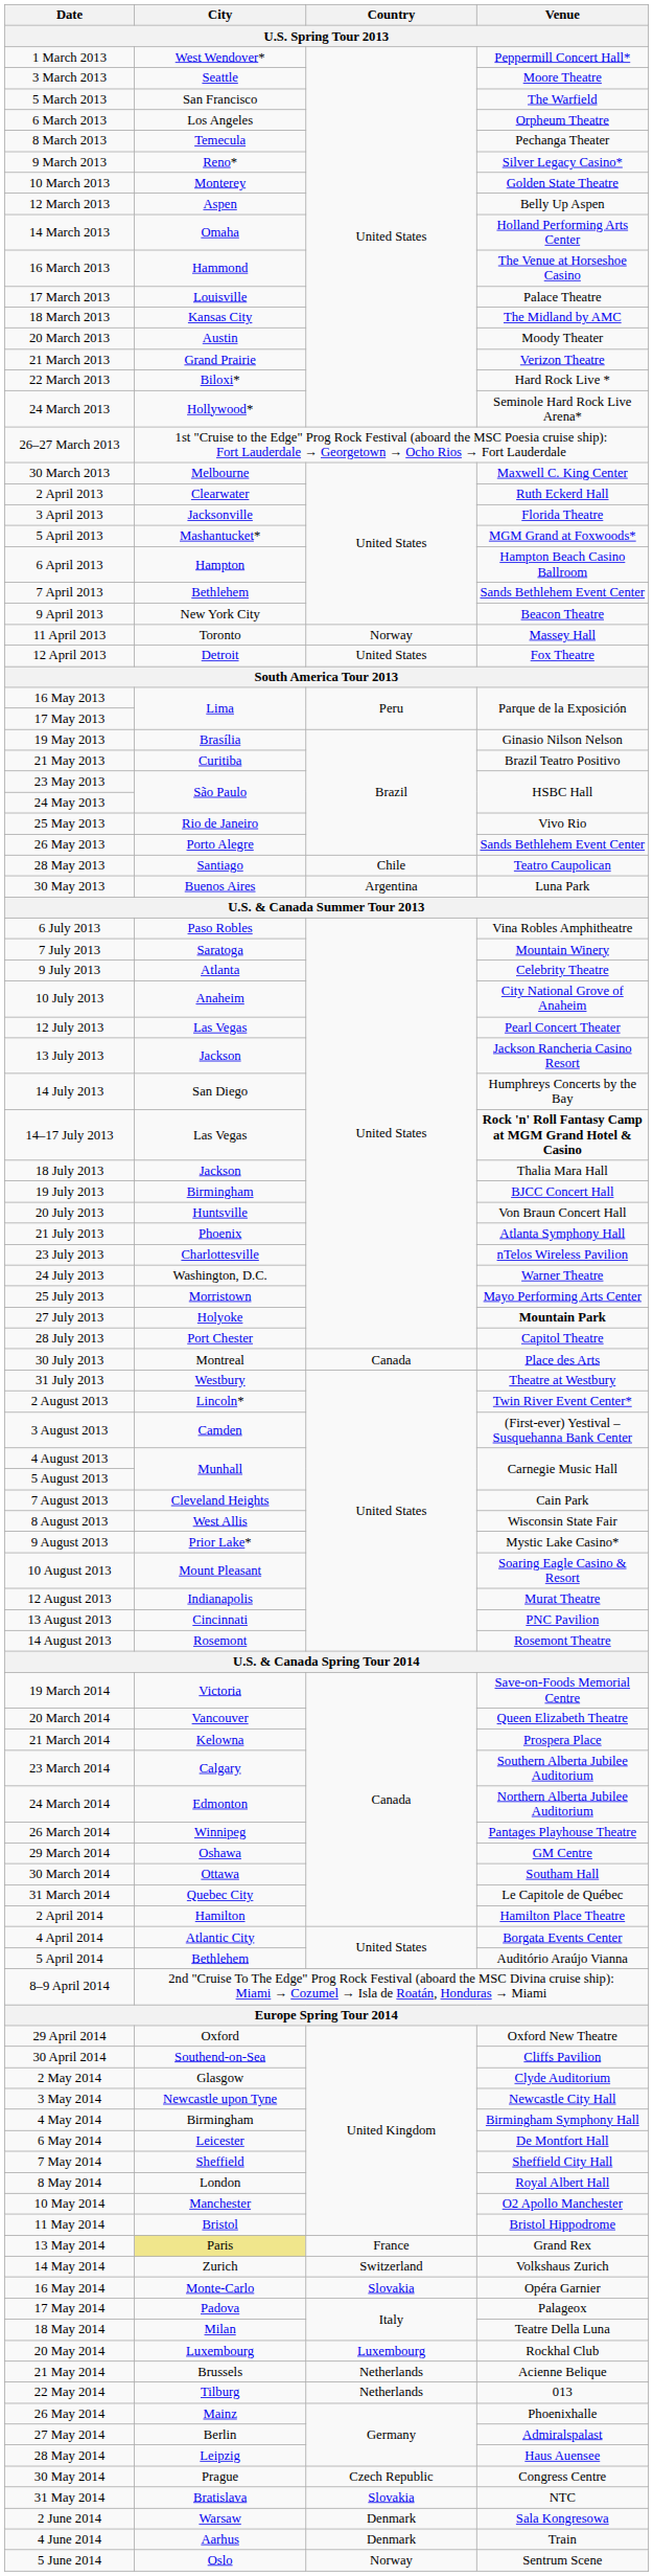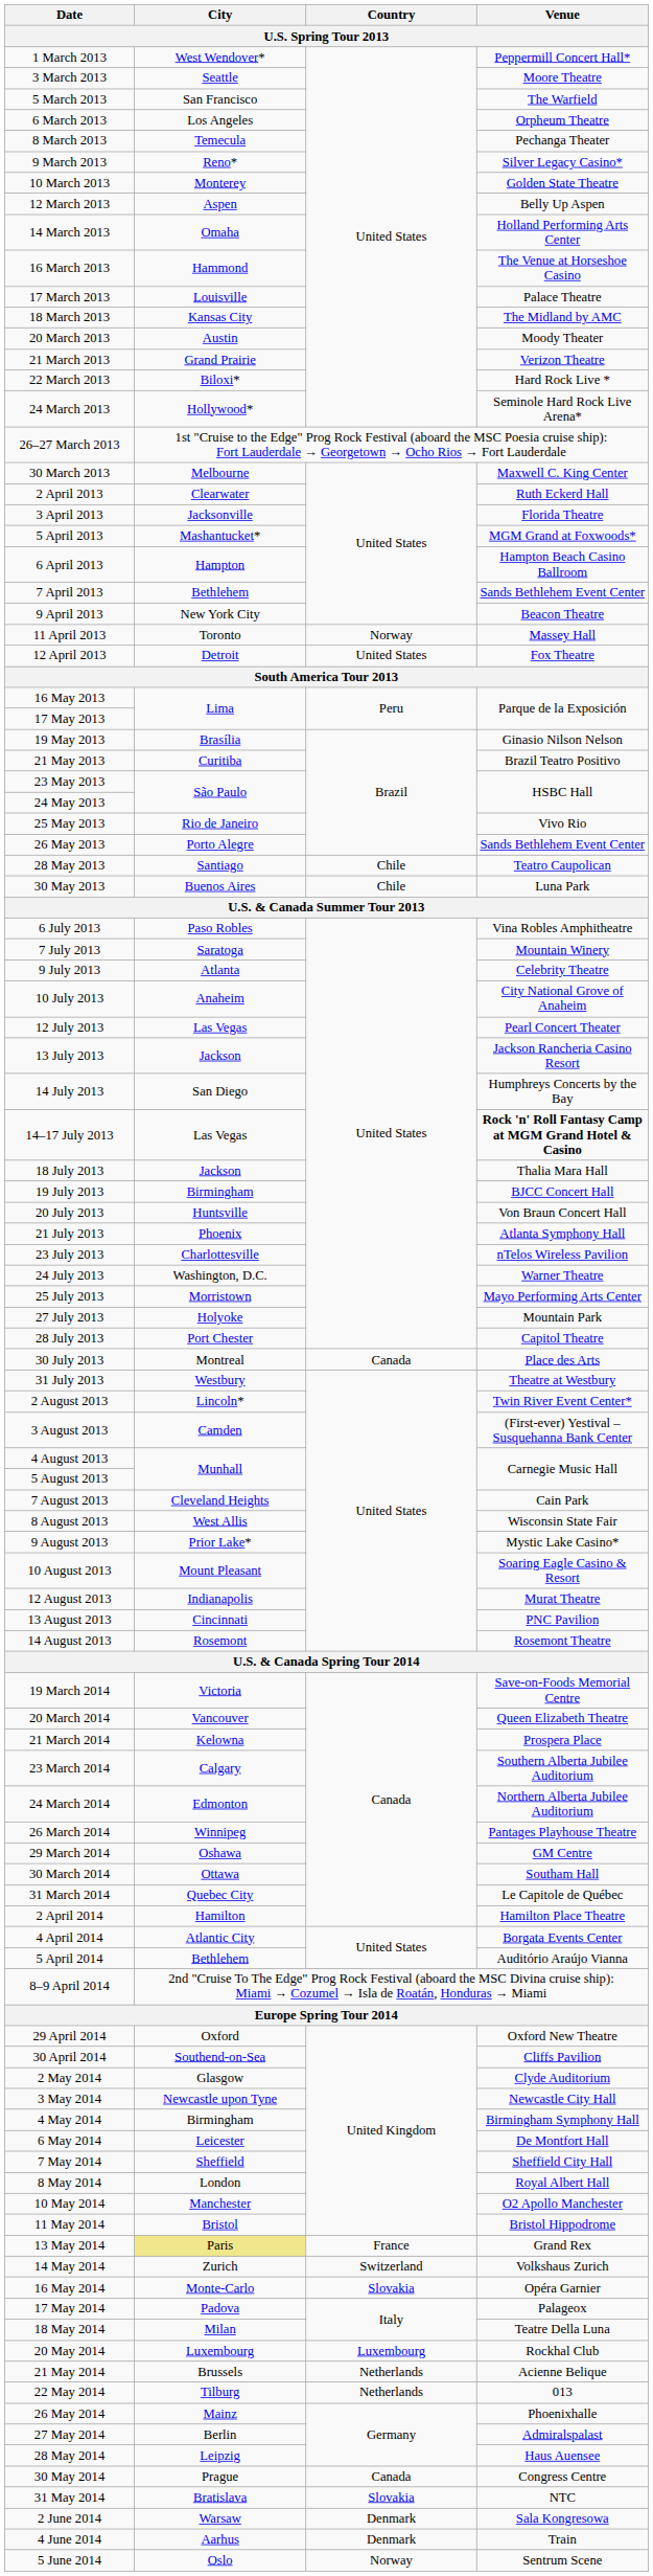30 May 2013 | Country / U.S. Spring Tour 2013: Argentina -> Chile
27 July 2013 | Venue / U.S. Spring Tour 2013: bold -> normal
30 May 2014 | Country / U.S. Spring Tour 2013: Czech Republic -> Canada
